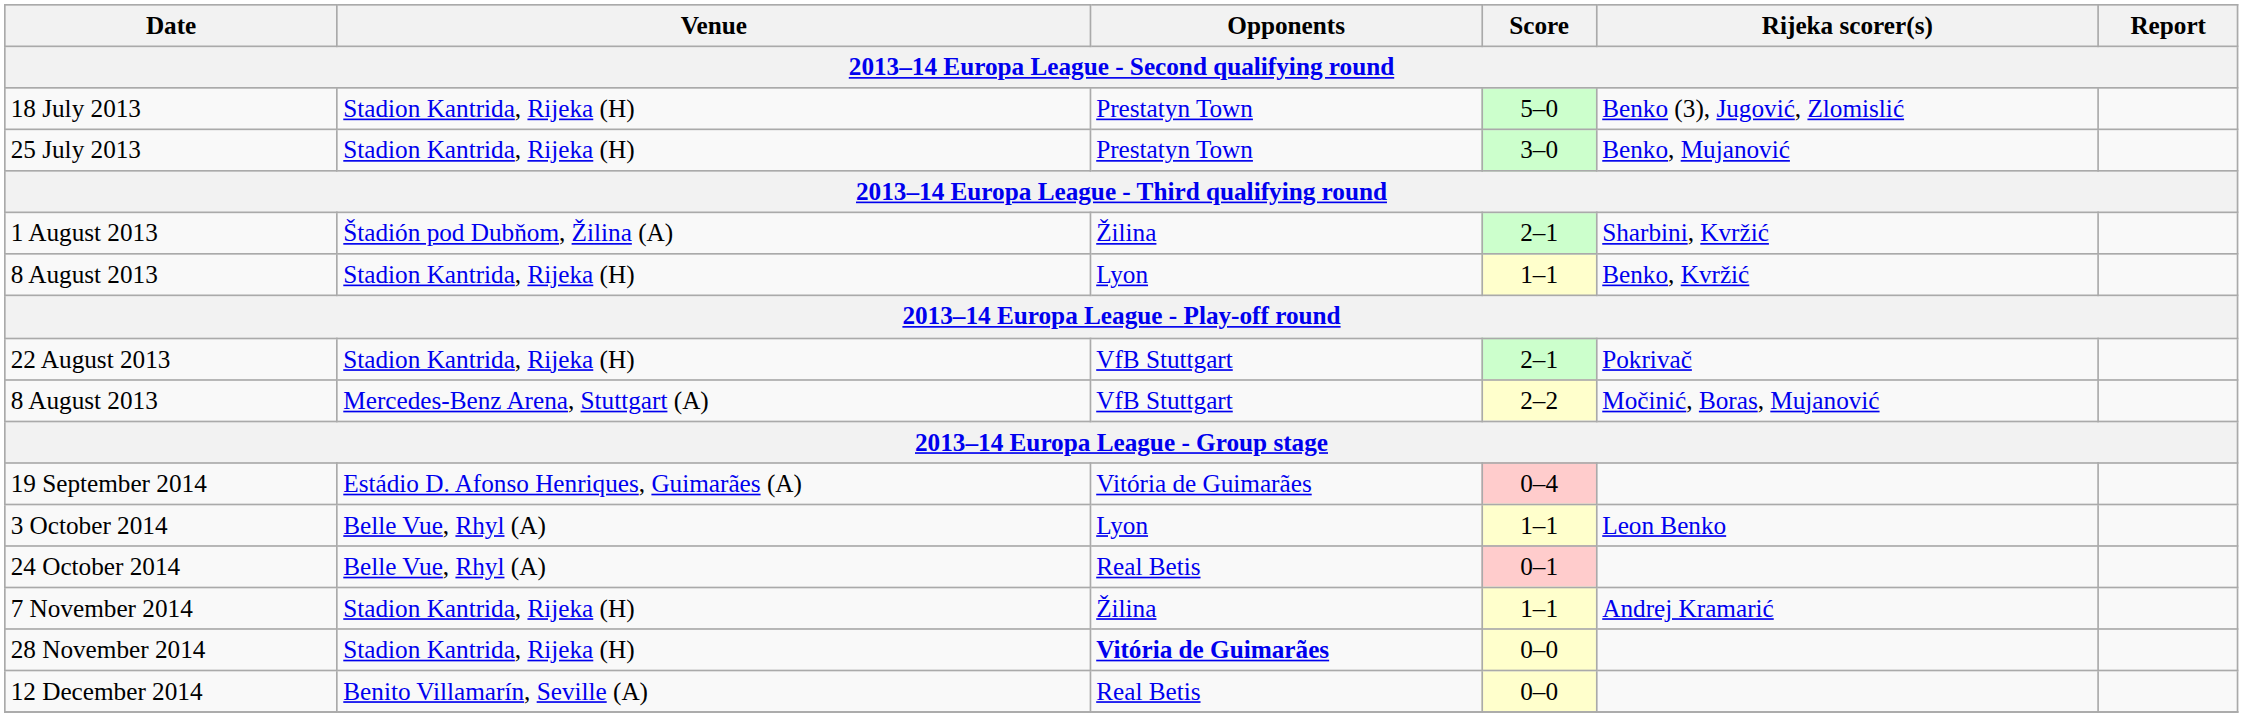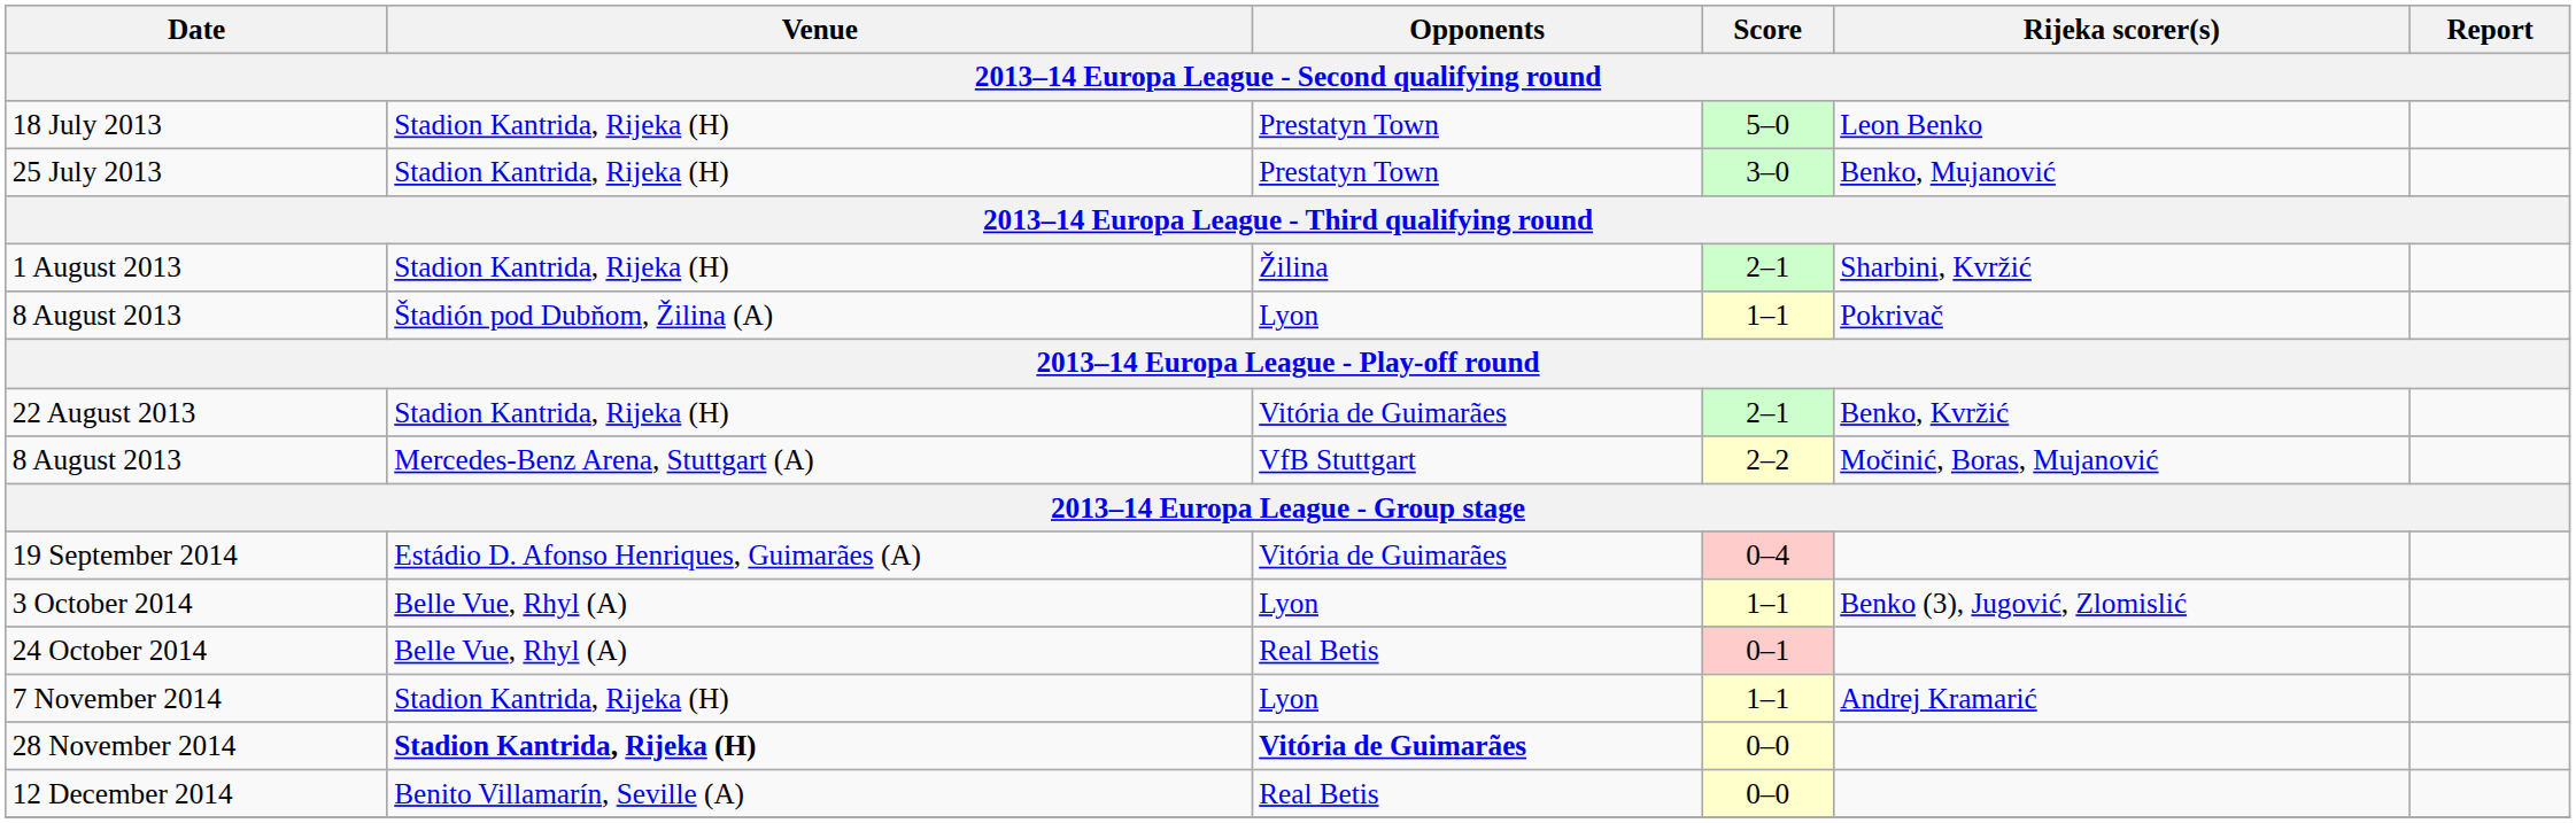18 July 2013 | Rijeka scorer(s): Benko (3), Jugović, Zlomislić -> Leon Benko
1 August 2013 | Venue: Štadión pod Dubňom, Žilina (A) -> Stadion Kantrida, Rijeka (H)
8 August 2013 / 1–1 | Venue: Stadion Kantrida, Rijeka (H) -> Štadión pod Dubňom, Žilina (A)
8 August 2013 / 1–1 | Rijeka scorer(s): Benko, Kvržić -> Pokrivač
22 August 2013 | Opponents: VfB Stuttgart -> Vitória de Guimarães
22 August 2013 | Rijeka scorer(s): Pokrivač -> Benko, Kvržić
3 October 2014 | Rijeka scorer(s): Leon Benko -> Benko (3), Jugović, Zlomislić
7 November 2014 | Opponents: Žilina -> Lyon
28 November 2014 | Venue: normal -> bold
